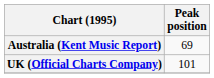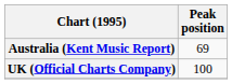UK (Official Charts Company) | Peak position: 101 -> 100
